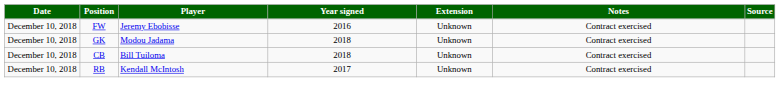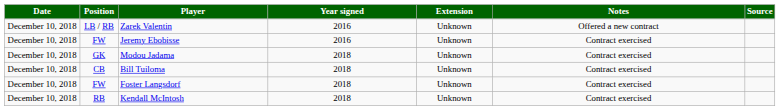+ row: December 10, 2018 | LB / RB | Zarek Valentin | 2016 | Unknown | Offered a new contract
+ row: December 10, 2018 | FW | Foster Langsdorf | 2018 | Unknown | Contract exercised
Kendall McIntosh | Year signed: 2017 -> 2018
